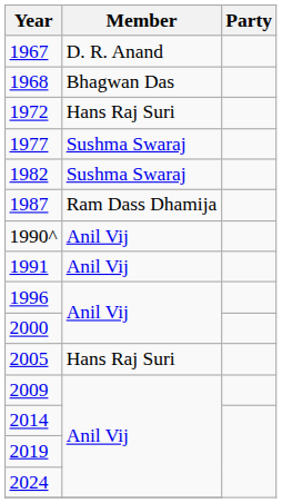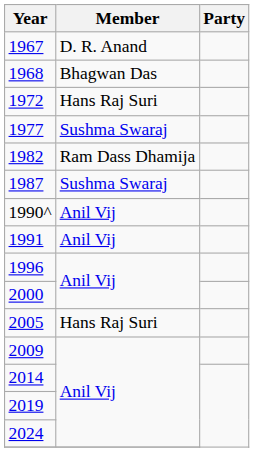1982 | Member: Sushma Swaraj -> Ram Dass Dhamija
1987 | Member: Ram Dass Dhamija -> Sushma Swaraj
